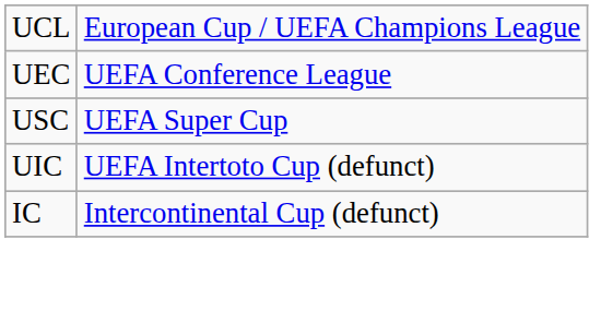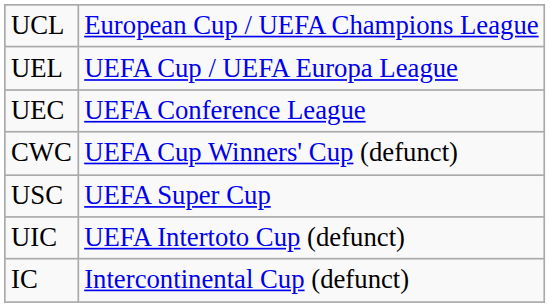+ row: UEL | UEFA Cup / UEFA Europa League
+ row: CWC | UEFA Cup Winners' Cup (defunct)
